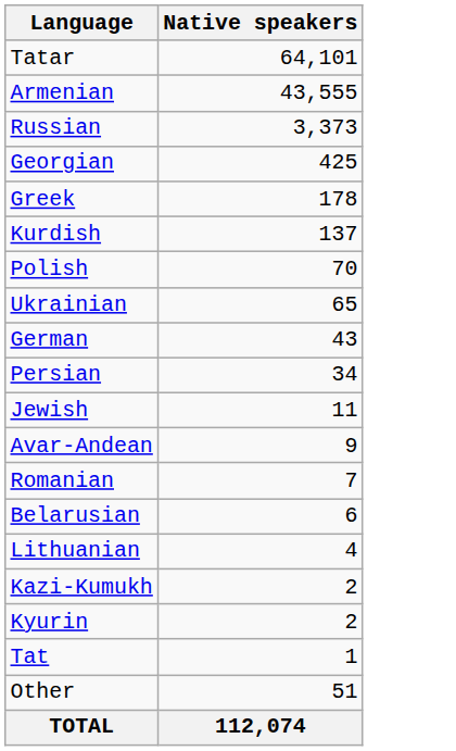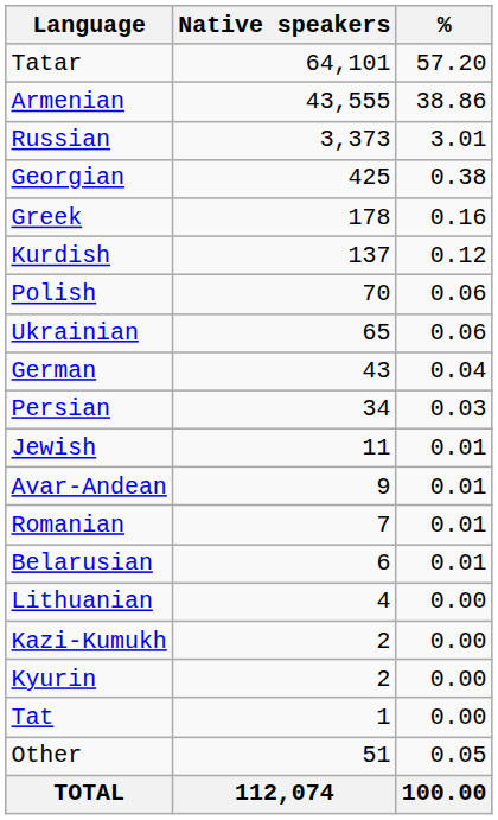+ column: % | 57.20 | 38.86 | 3.01 | 0.38 | 0.16 | 0.12 | 0.06 | 0.06 | 0.04 | 0.03 | 0.01 | 0.01 | 0.01 | 0.01 | 0.00 | 0.00 | 0.00 | 0.00 | 0.05 | 100.00
